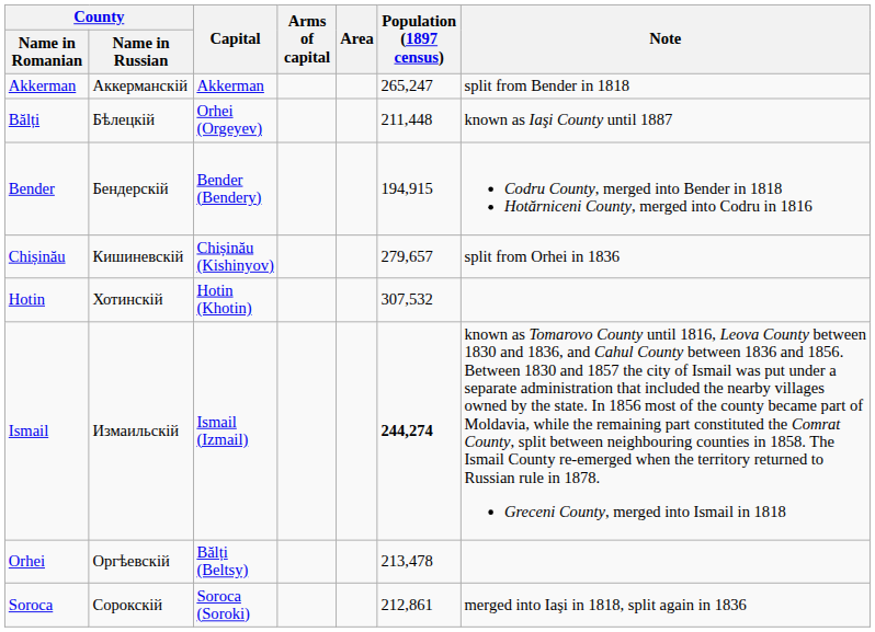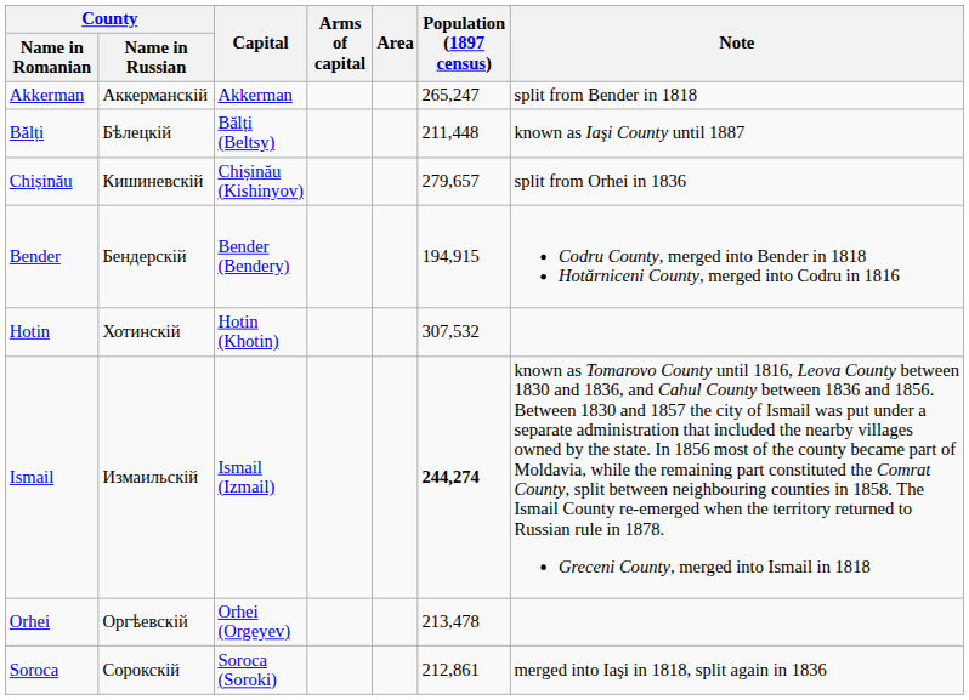Bălți | Capital: Orhei (Orgeyev) -> Bălți (Beltsy)
rows swapped: Bender <-> Chișinău
Orhei | Capital: Bălți (Beltsy) -> Orhei (Orgeyev)
